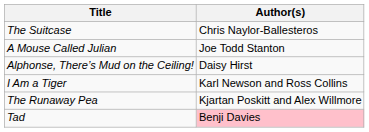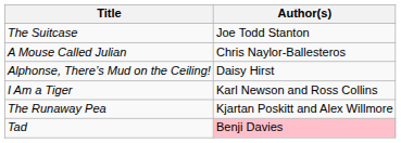The Suitcase | Author(s): Chris Naylor-Ballesteros -> Joe Todd Stanton
A Mouse Called Julian | Author(s): Joe Todd Stanton -> Chris Naylor-Ballesteros
